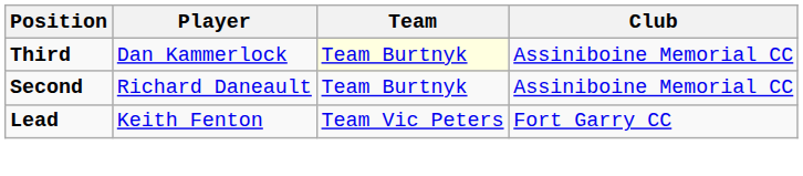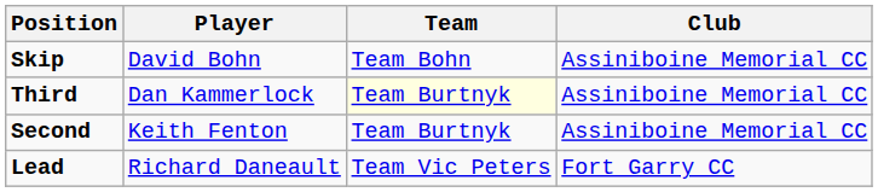+ row: Skip | David Bohn | Team Bohn | Assiniboine Memorial CC
Second | Player: Richard Daneault -> Keith Fenton
Lead | Player: Keith Fenton -> Richard Daneault
